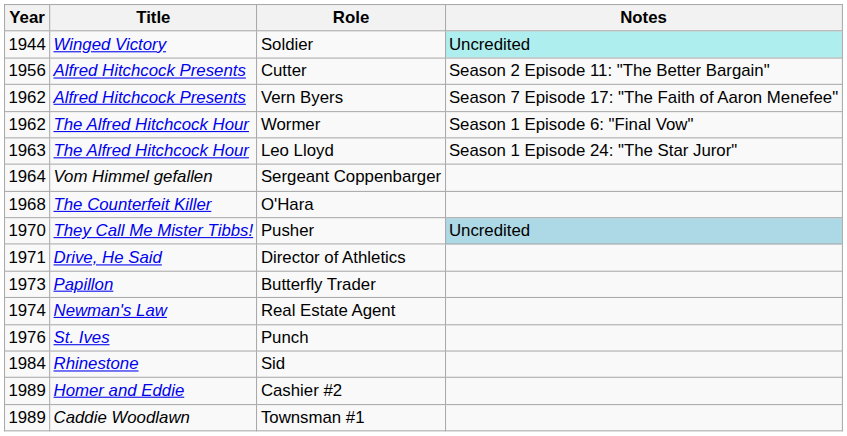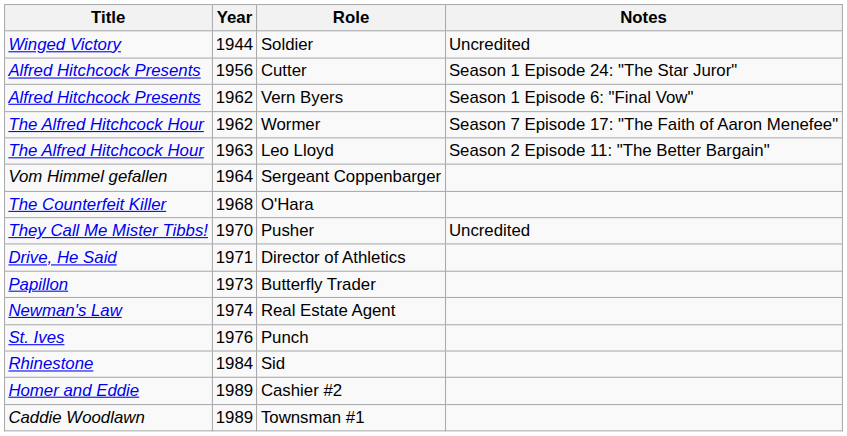columns swapped: Year <-> Title
Soldier | Notes: paleturquoise background -> no background
Cutter | Notes: Season 2 Episode 11: "The Better Bargain" -> Season 1 Episode 24: "The Star Juror"
Vern Byers | Notes: Season 7 Episode 17: "The Faith of Aaron Menefee" -> Season 1 Episode 6: "Final Vow"
Wormer | Notes: Season 1 Episode 6: "Final Vow" -> Season 7 Episode 17: "The Faith of Aaron Menefee"
Leo Lloyd | Notes: Season 1 Episode 24: "The Star Juror" -> Season 2 Episode 11: "The Better Bargain"
Pusher | Notes: lightblue background -> no background
